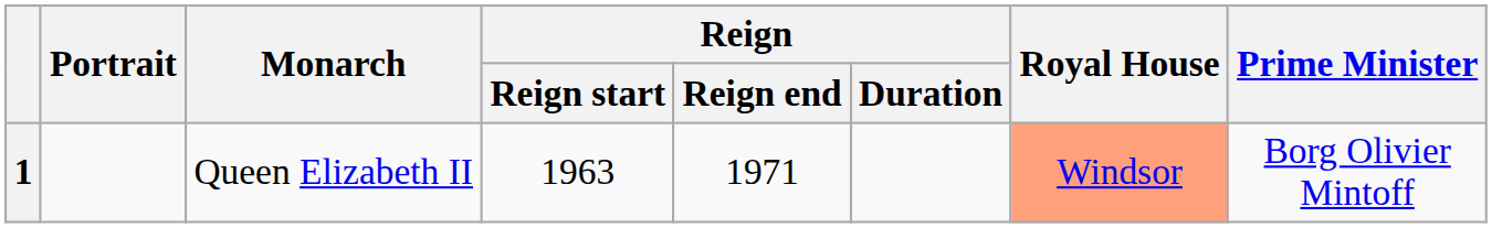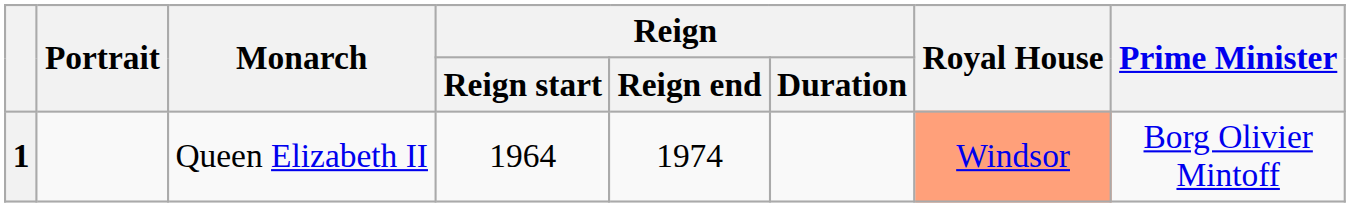1 | Reign / Reign start: 1963 -> 1964
1 | Reign / Reign end: 1971 -> 1974
